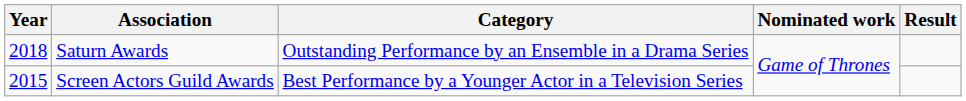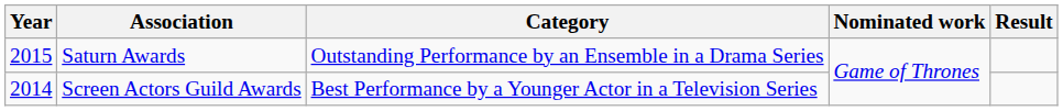Saturn Awards | Year: 2018 -> 2015
Screen Actors Guild Awards | Year: 2015 -> 2014
